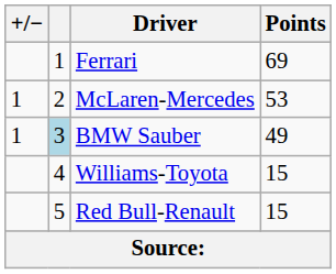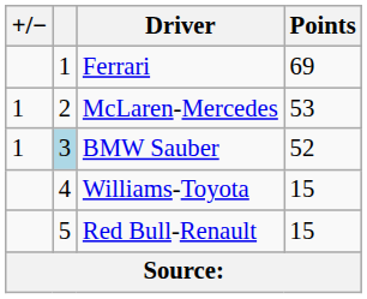BMW Sauber | Points: 49 -> 52
